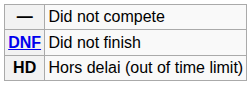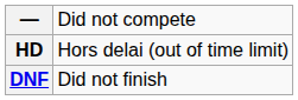rows swapped: HD <-> DNF
